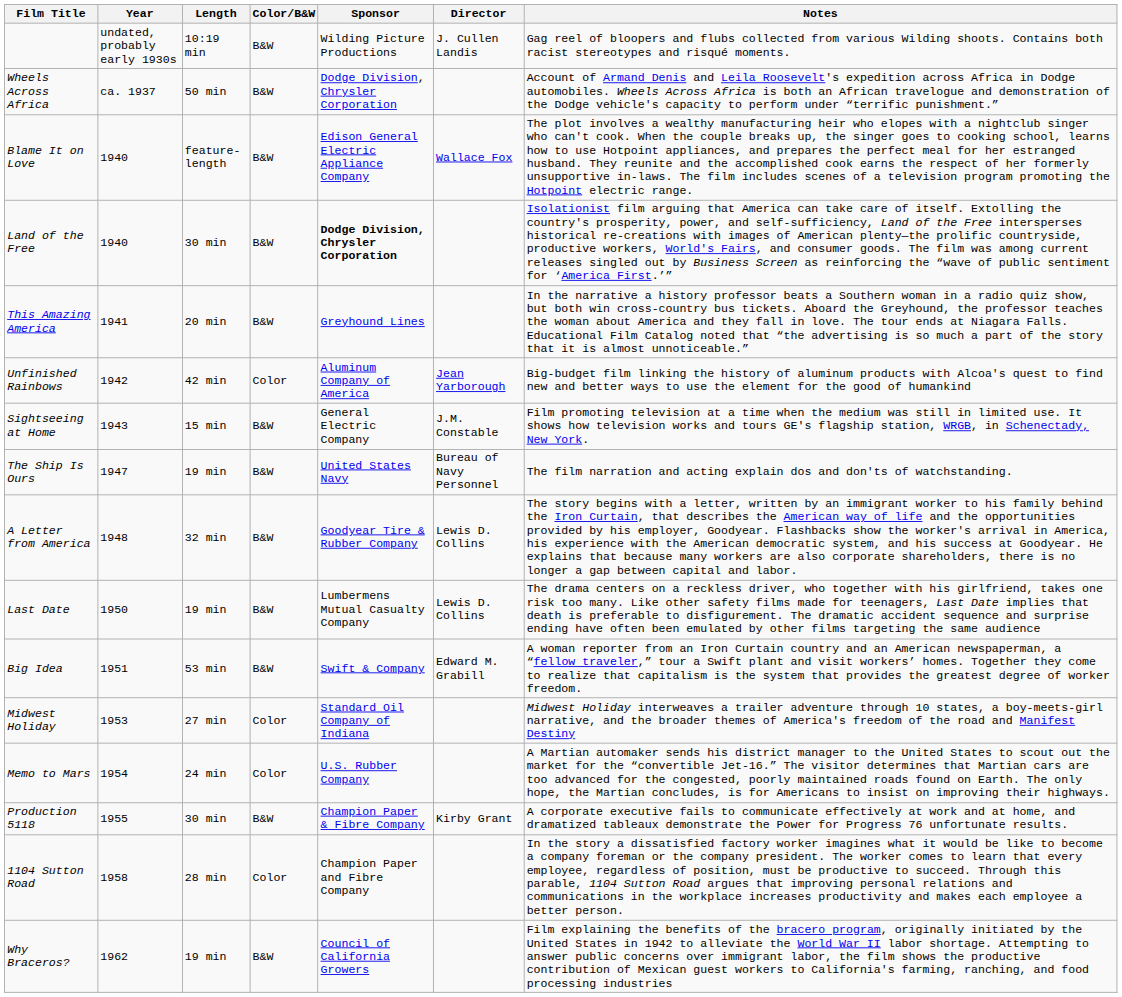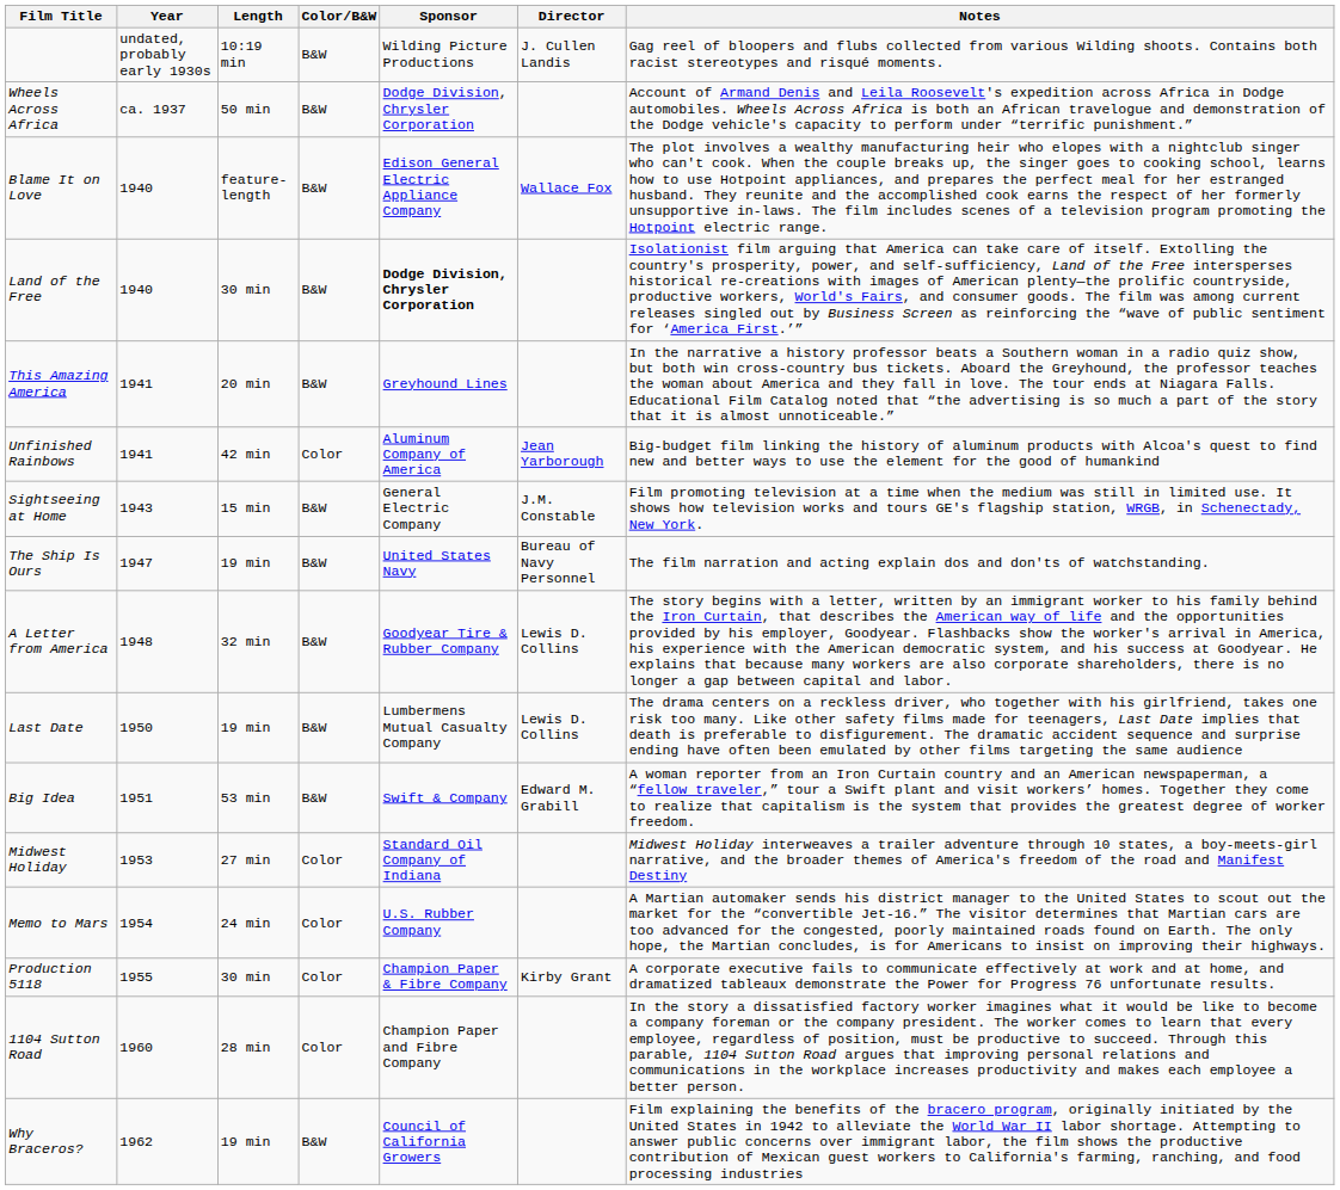Unfinished Rainbows | Year: 1942 -> 1941
Production 5118 | Color/B&W: B&W -> Color
1104 Sutton Road | Year: 1958 -> 1960
